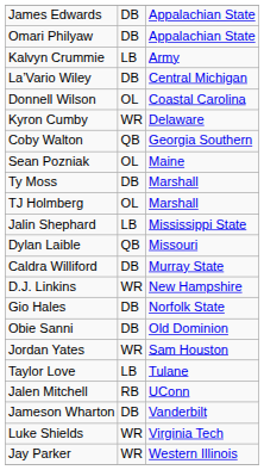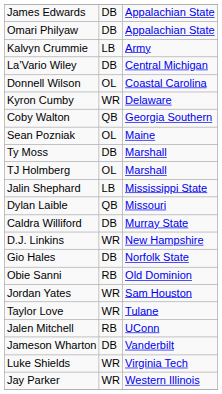Obie Sanni | column 2: DB -> RB
Taylor Love | column 2: LB -> WR
